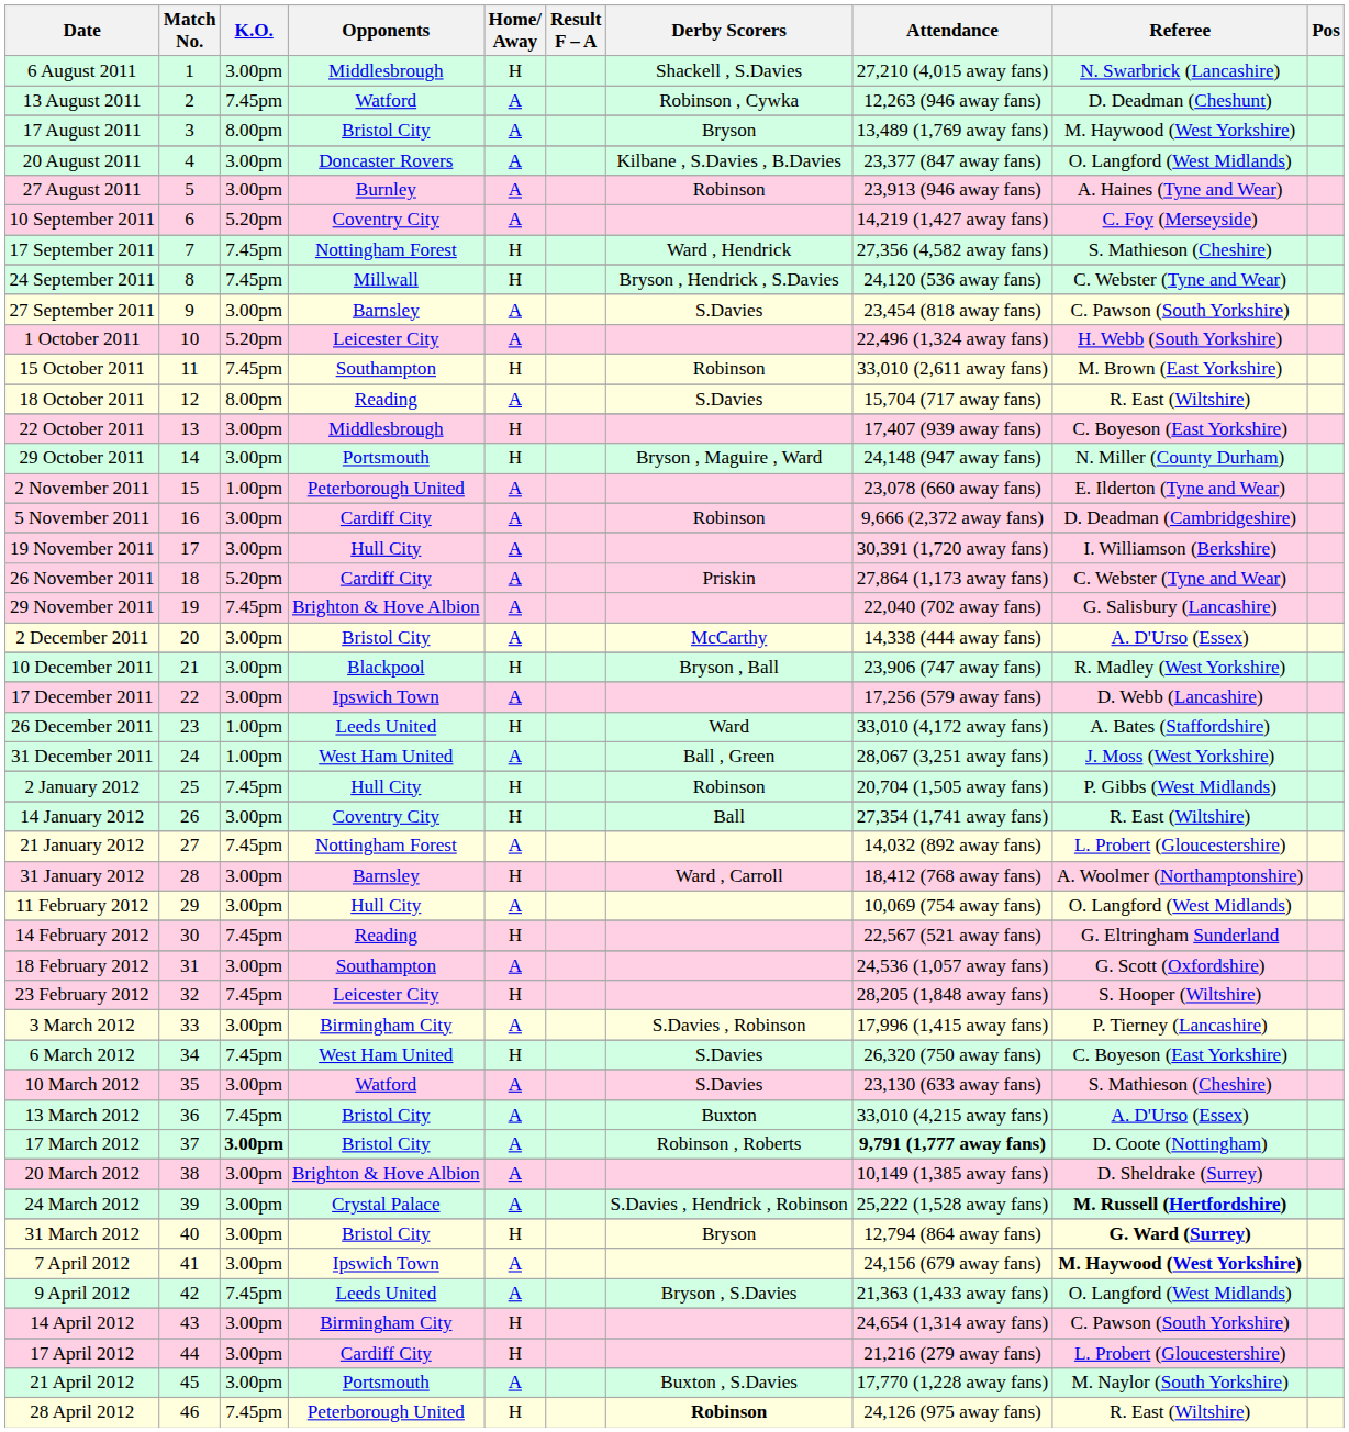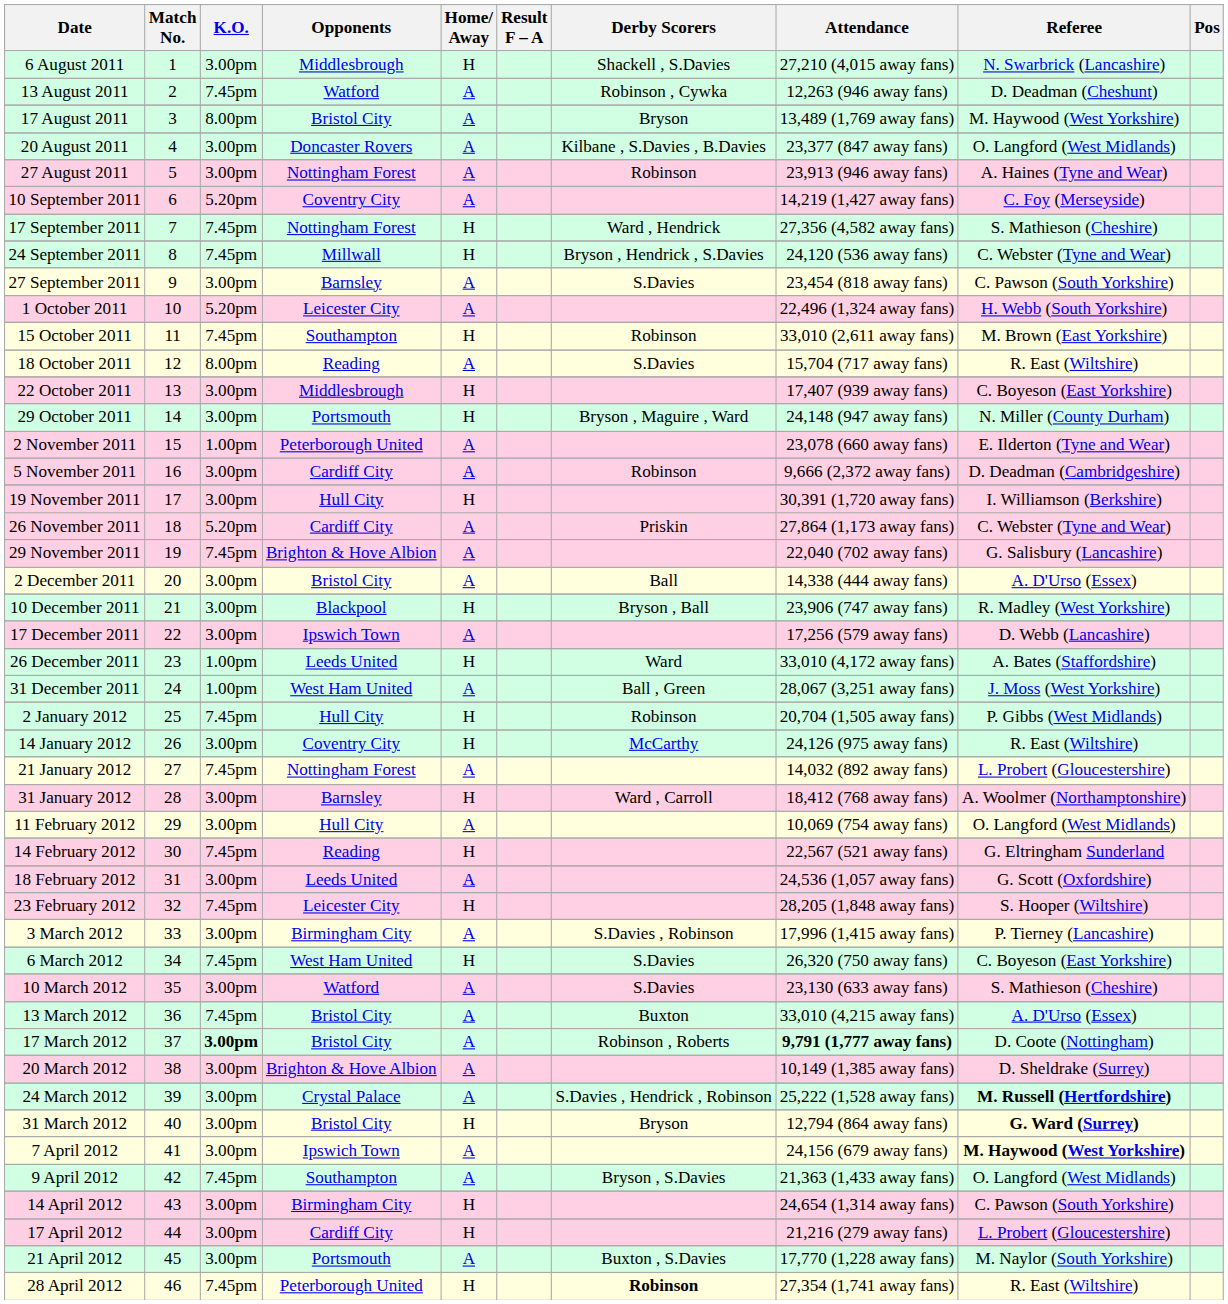27 August 2011 | Opponents: Burnley -> Nottingham Forest
19 November 2011 | Home/ Away: A -> H
2 December 2011 | Derby Scorers: McCarthy -> Ball
14 January 2012 | Derby Scorers: Ball -> McCarthy
14 January 2012 | Attendance: 27,354 (1,741 away fans) -> 24,126 (975 away fans)
18 February 2012 | Opponents: Southampton -> Leeds United
9 April 2012 | Opponents: Leeds United -> Southampton
28 April 2012 | Attendance: 24,126 (975 away fans) -> 27,354 (1,741 away fans)
